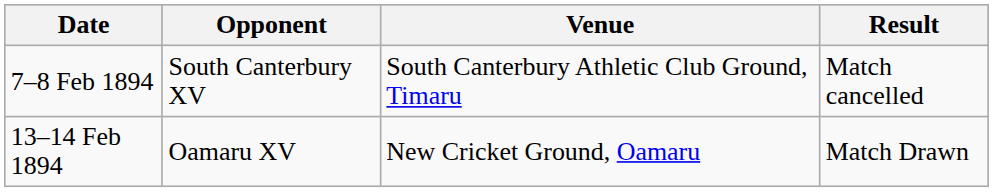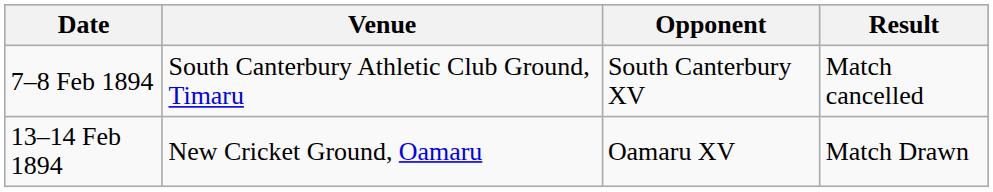columns swapped: Opponent <-> Venue
